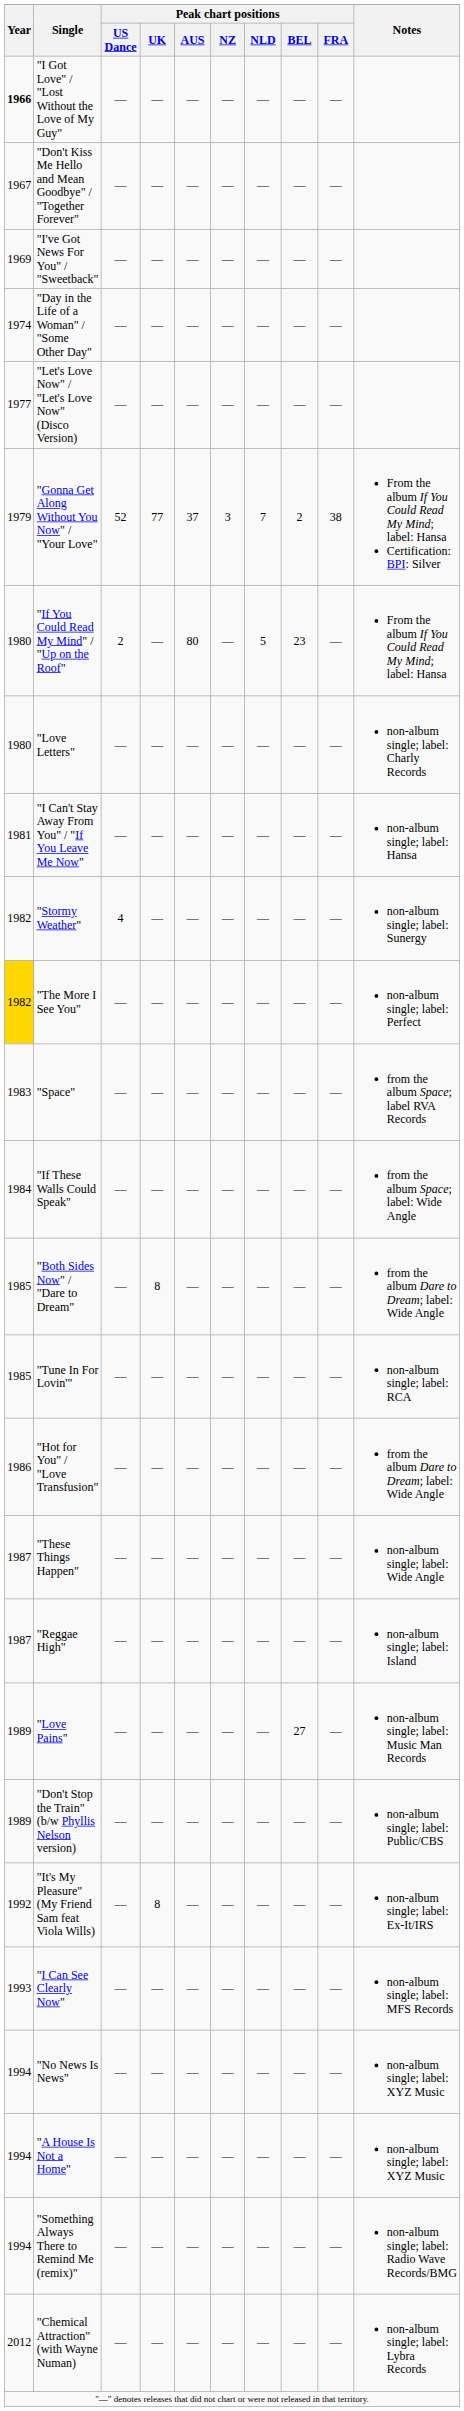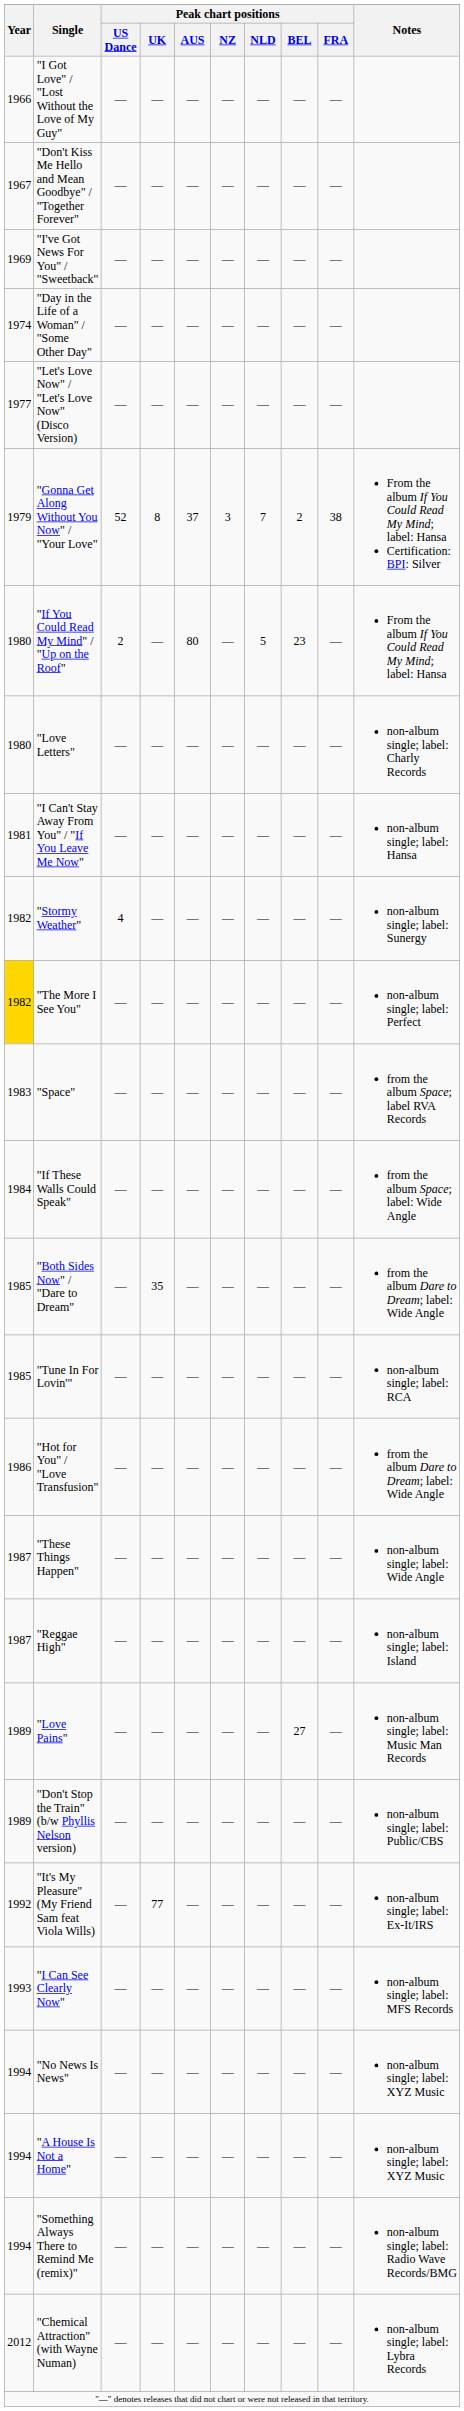"I Got Love" / "Lost Without the Love of My Guy" | Year: bold -> normal
"Gonna Get Along Without You Now" / "Your Love" | Peak chart positions / UK: 77 -> 8
"Both Sides Now" / "Dare to Dream" | Peak chart positions / UK: 8 -> 35
"It's My Pleasure" (My Friend Sam feat Viola Wills) | Peak chart positions / UK: 8 -> 77
